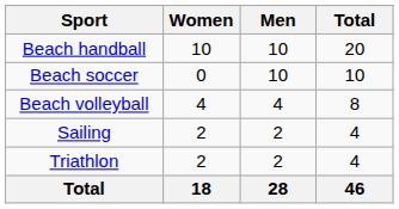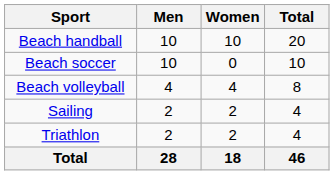columns swapped: Men <-> Women
